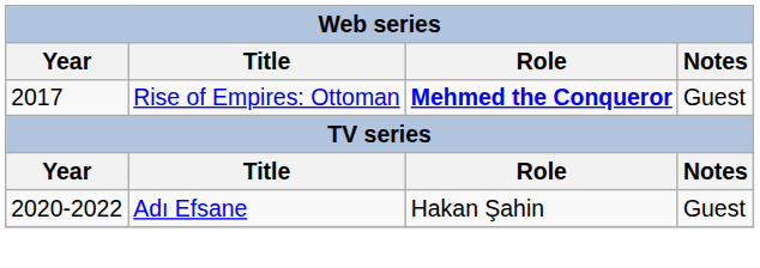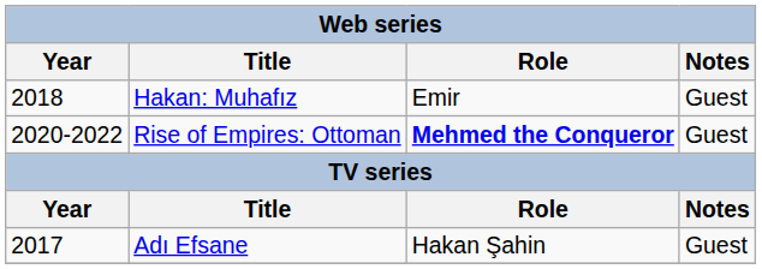+ row: 2018 | Hakan: Muhafız | Emir | Guest
Rise of Empires: Ottoman | Year: 2017 -> 2020-2022
Adı Efsane | Year: 2020-2022 -> 2017
